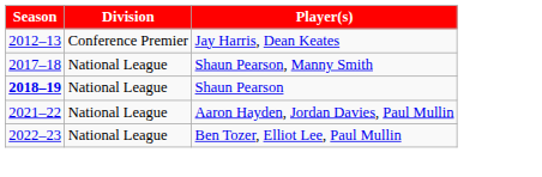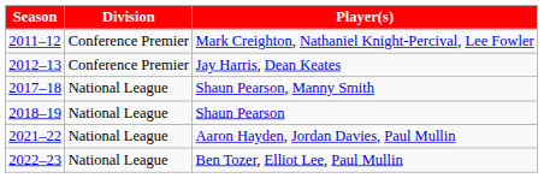+ row: 2011–12 | Conference Premier | Mark Creighton, Nathaniel Knight-Percival, Lee Fowler
Shaun Pearson | Season: bold -> normal
